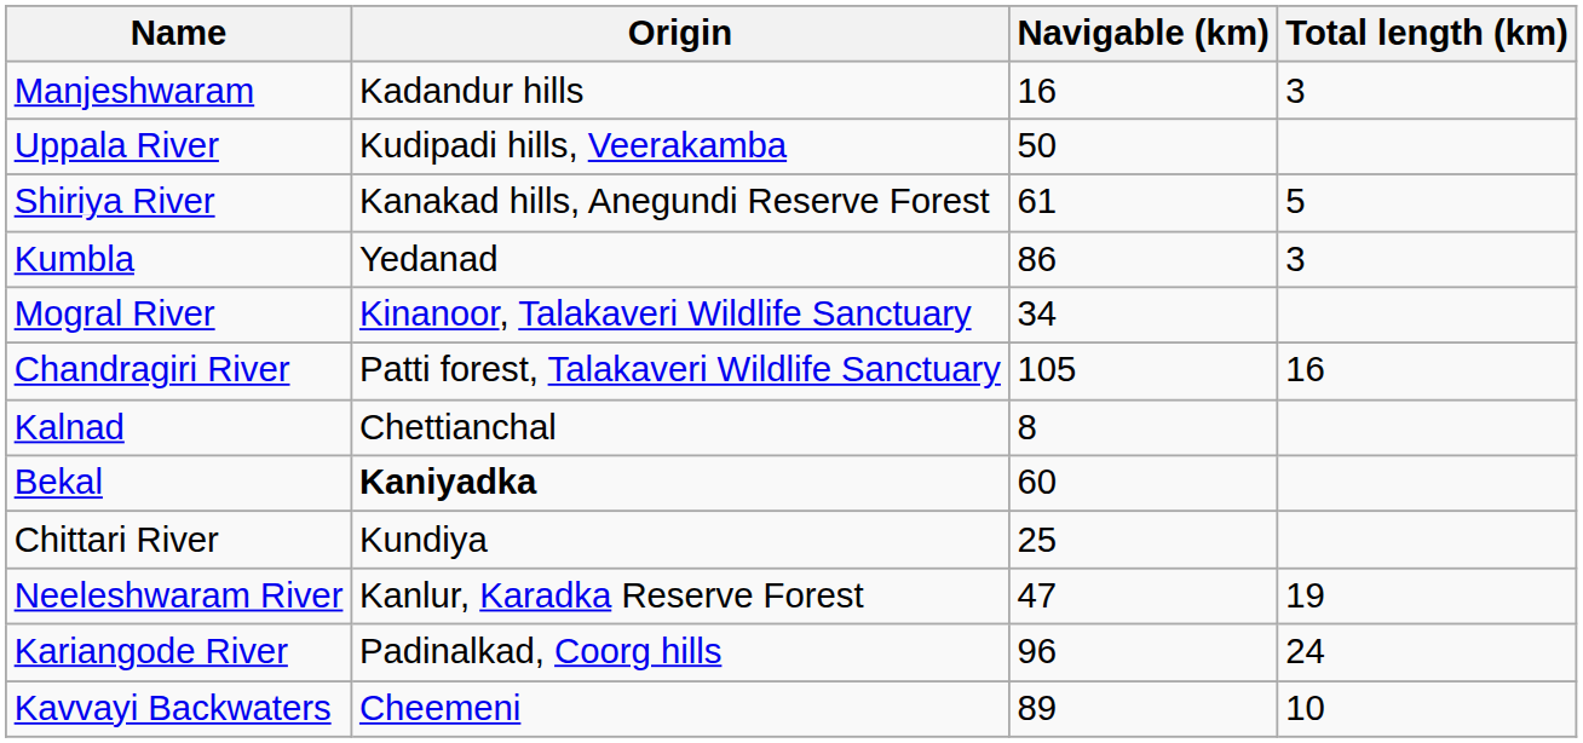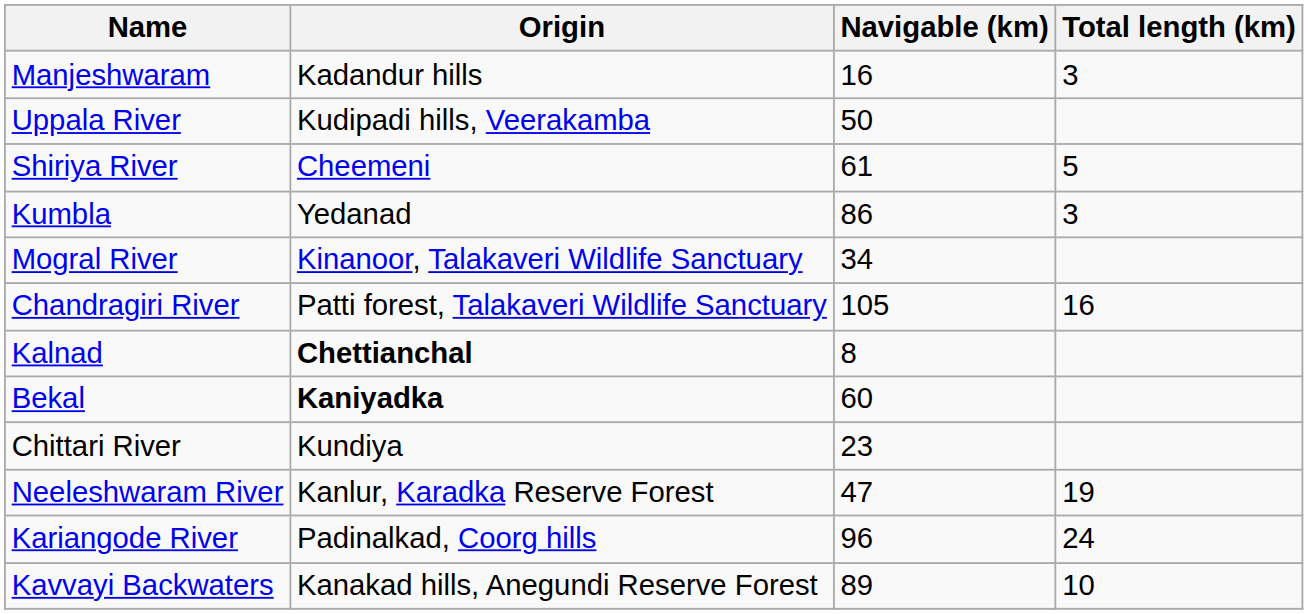Shiriya River | Origin: Kanakad hills, Anegundi Reserve Forest -> Cheemeni
Kalnad | Origin: normal -> bold
Chittari River | Navigable (km): 25 -> 23
Kavvayi Backwaters | Origin: Cheemeni -> Kanakad hills, Anegundi Reserve Forest
